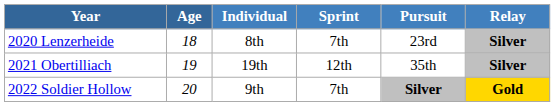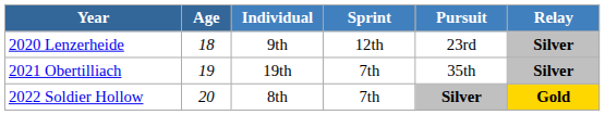2020 Lenzerheide | Individual: 8th -> 9th
2020 Lenzerheide | Sprint: 7th -> 12th
2021 Obertilliach | Sprint: 12th -> 7th
2022 Soldier Hollow | Individual: 9th -> 8th
